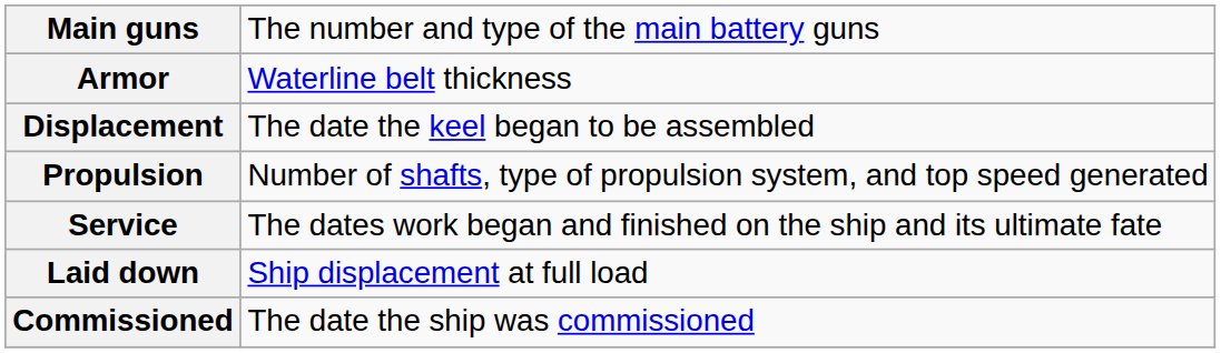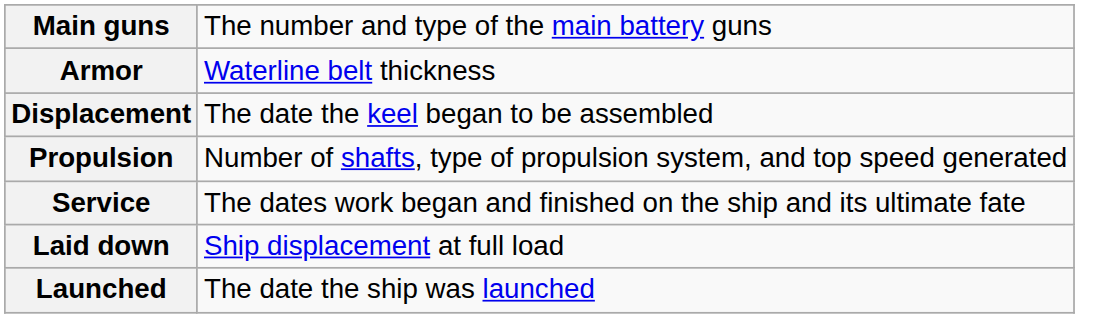+ row: Launched | The date the ship was launched
- row: Commissioned | The date the ship was commissioned
